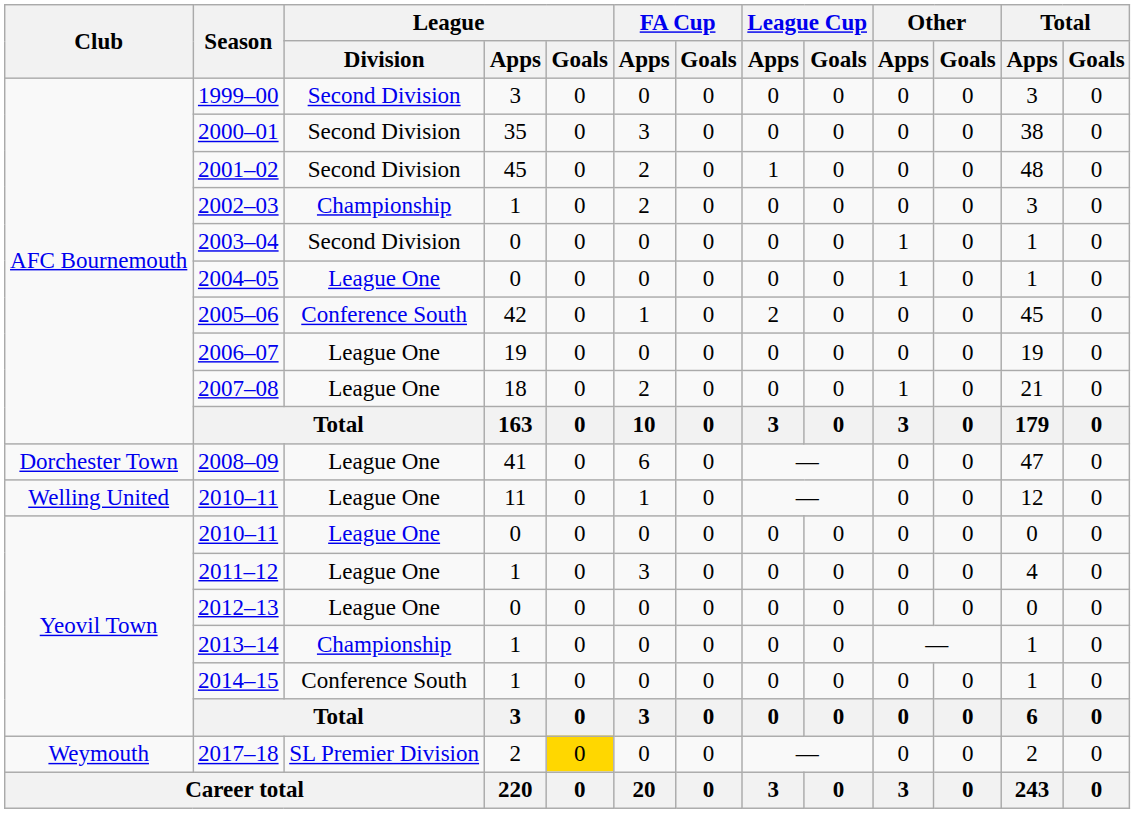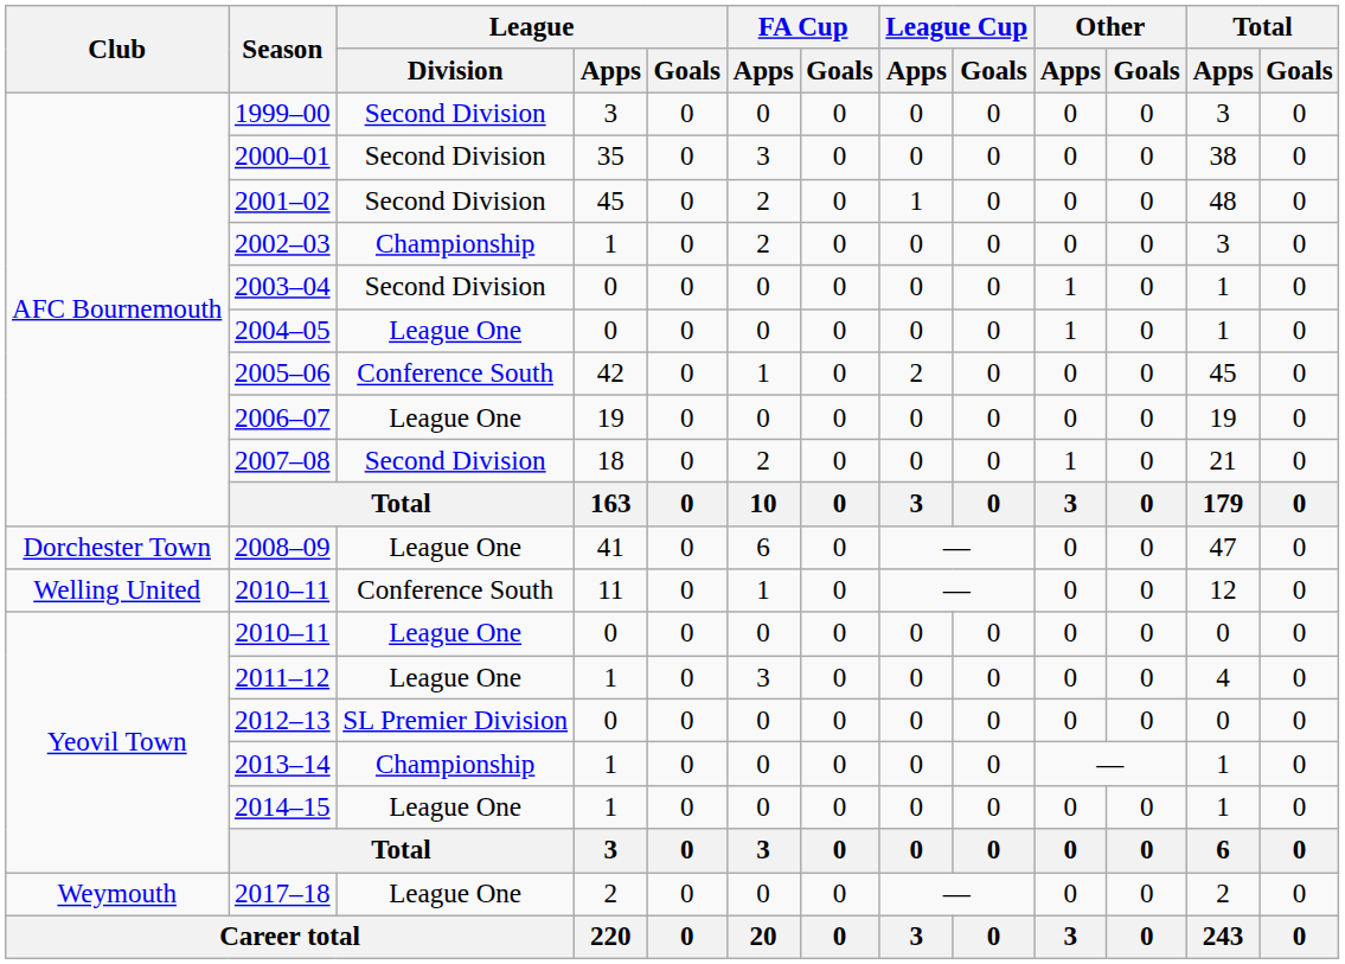2007–08 | League / Division: League One -> Second Division
2010–11 / 11 | League / Division: League One -> Conference South
2012–13 | League / Division: League One -> SL Premier Division
2014–15 | League / Division: Conference South -> League One
2017–18 | League / Division: SL Premier Division -> League One
2017–18 | League / Goals: gold background -> no background
